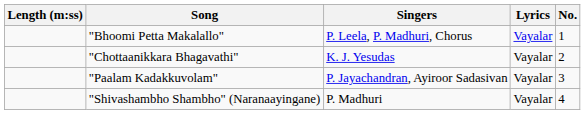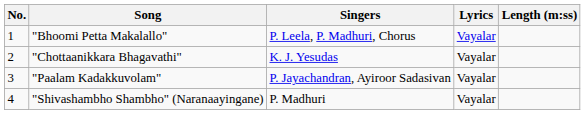columns swapped: No. <-> Length (m:ss)
